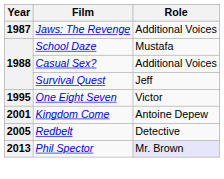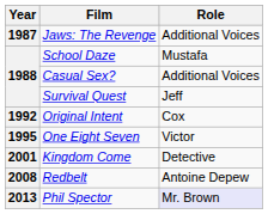+ row: 1992 | Original Intent | Cox
Kingdom Come | Role: Antoine Depew -> Detective
Redbelt | Year: 2005 -> 2008
Redbelt | Role: Detective -> Antoine Depew
